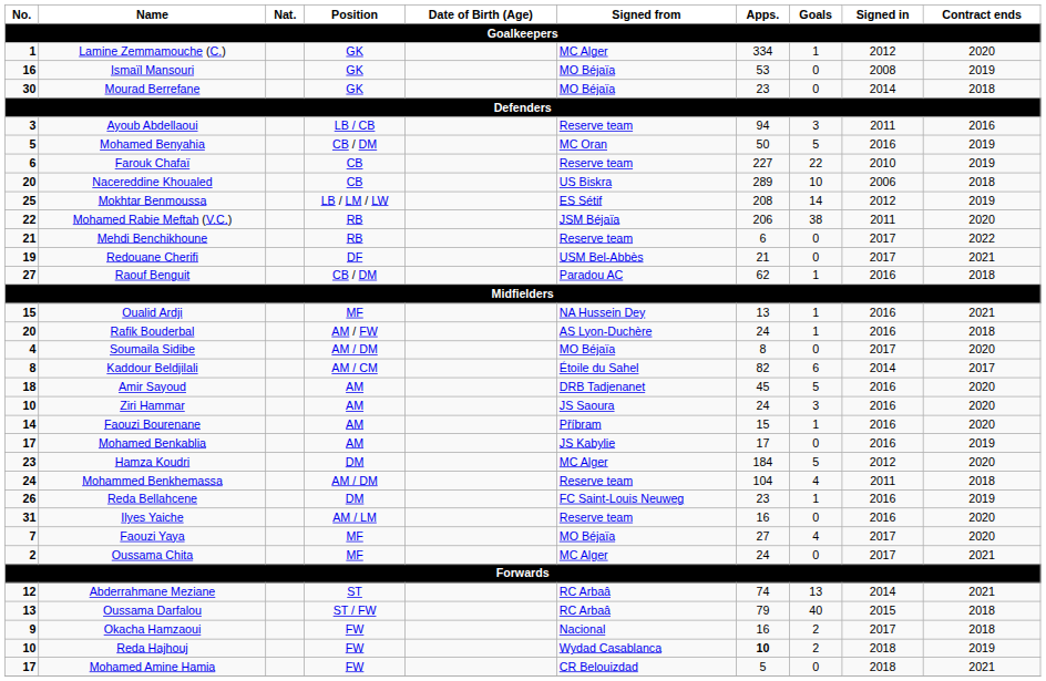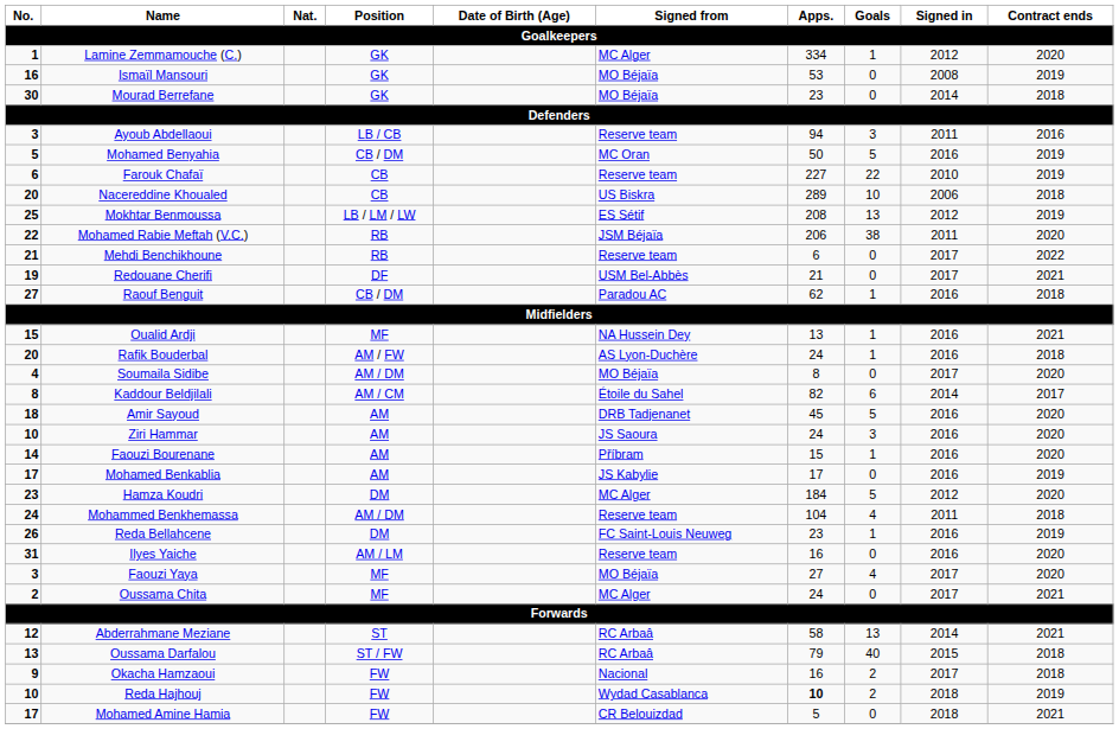Mokhtar Benmoussa | Goals: 14 -> 13
Faouzi Yaya | No.: 7 -> 3
Abderrahmane Meziane | Apps.: 74 -> 58
